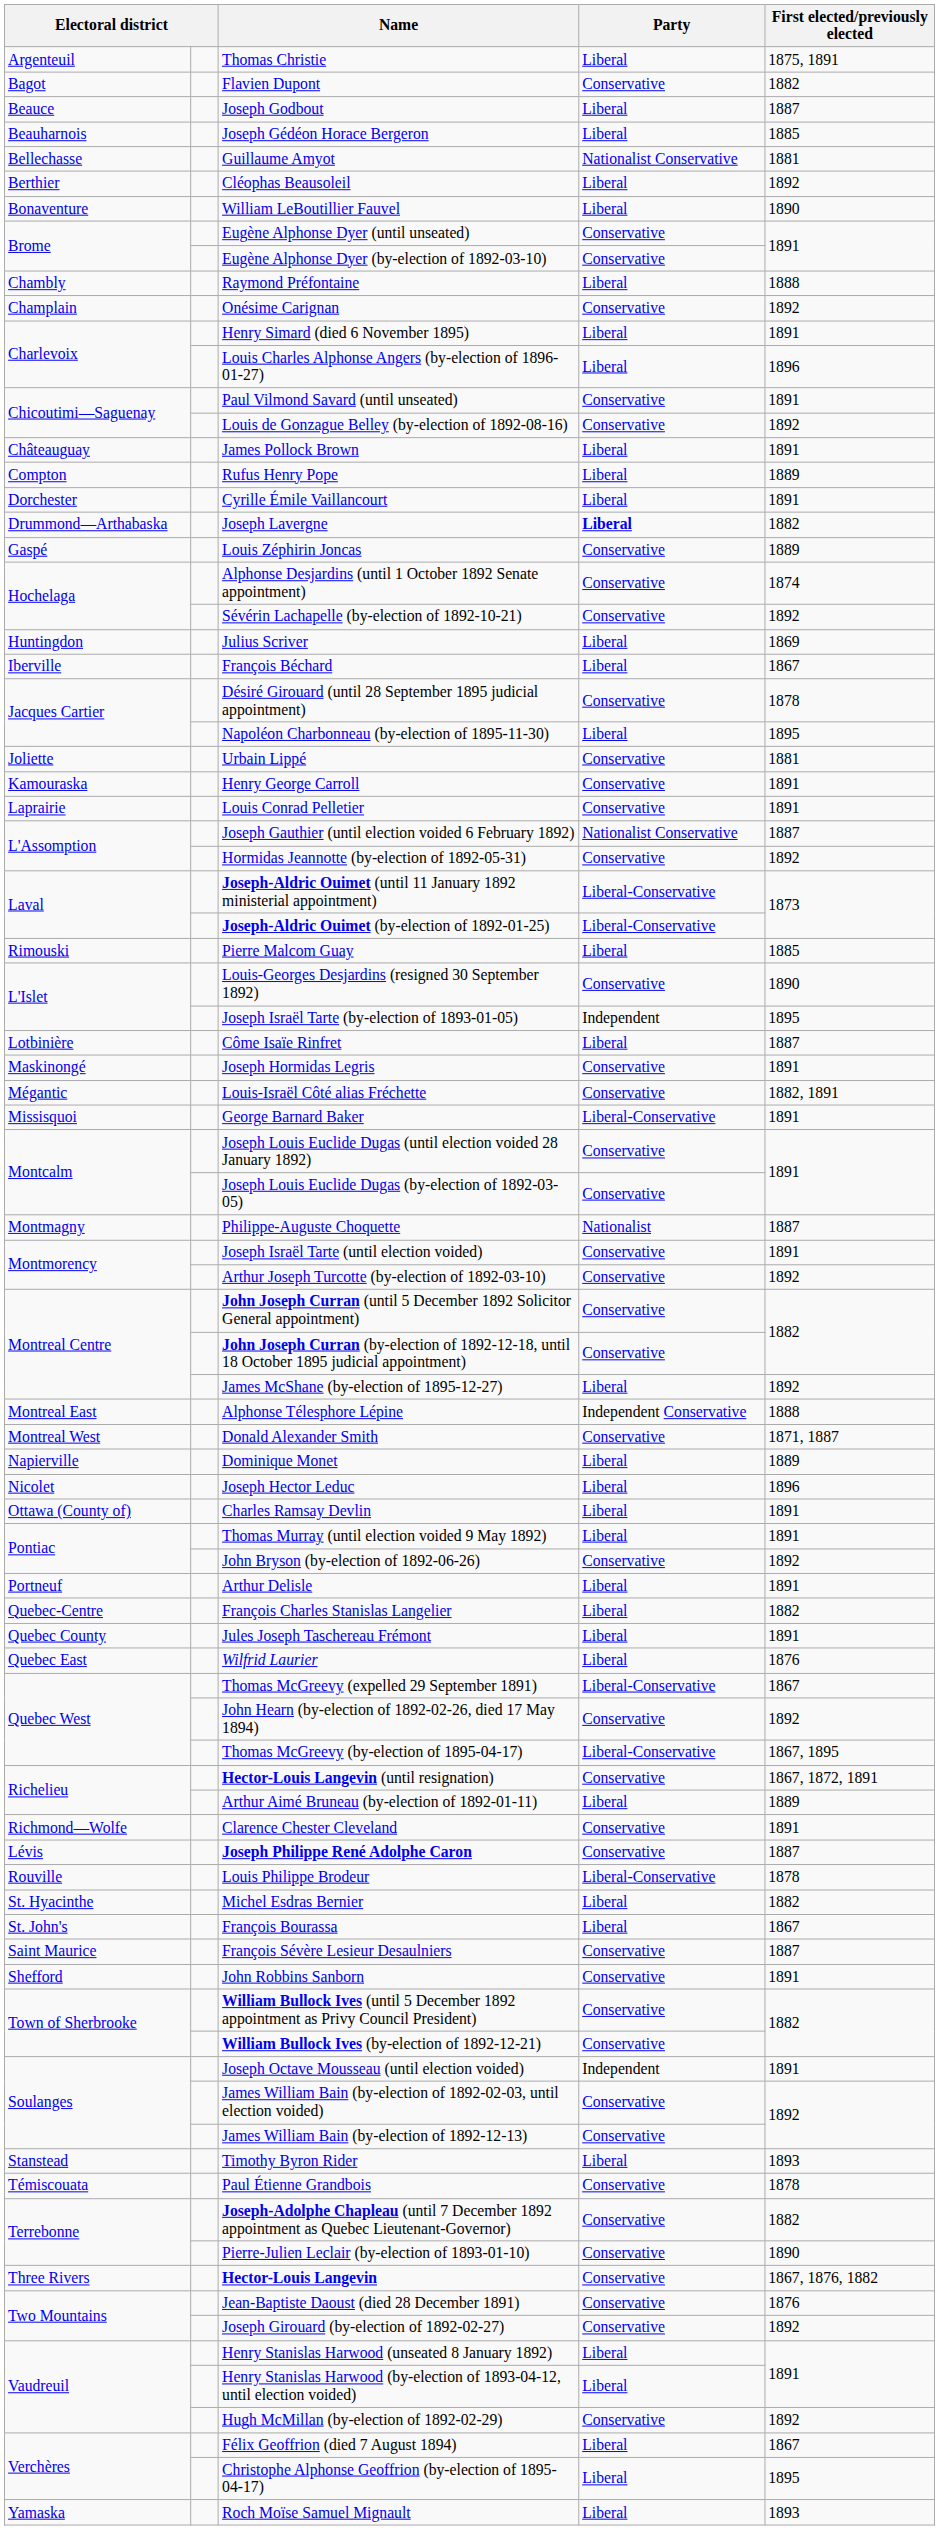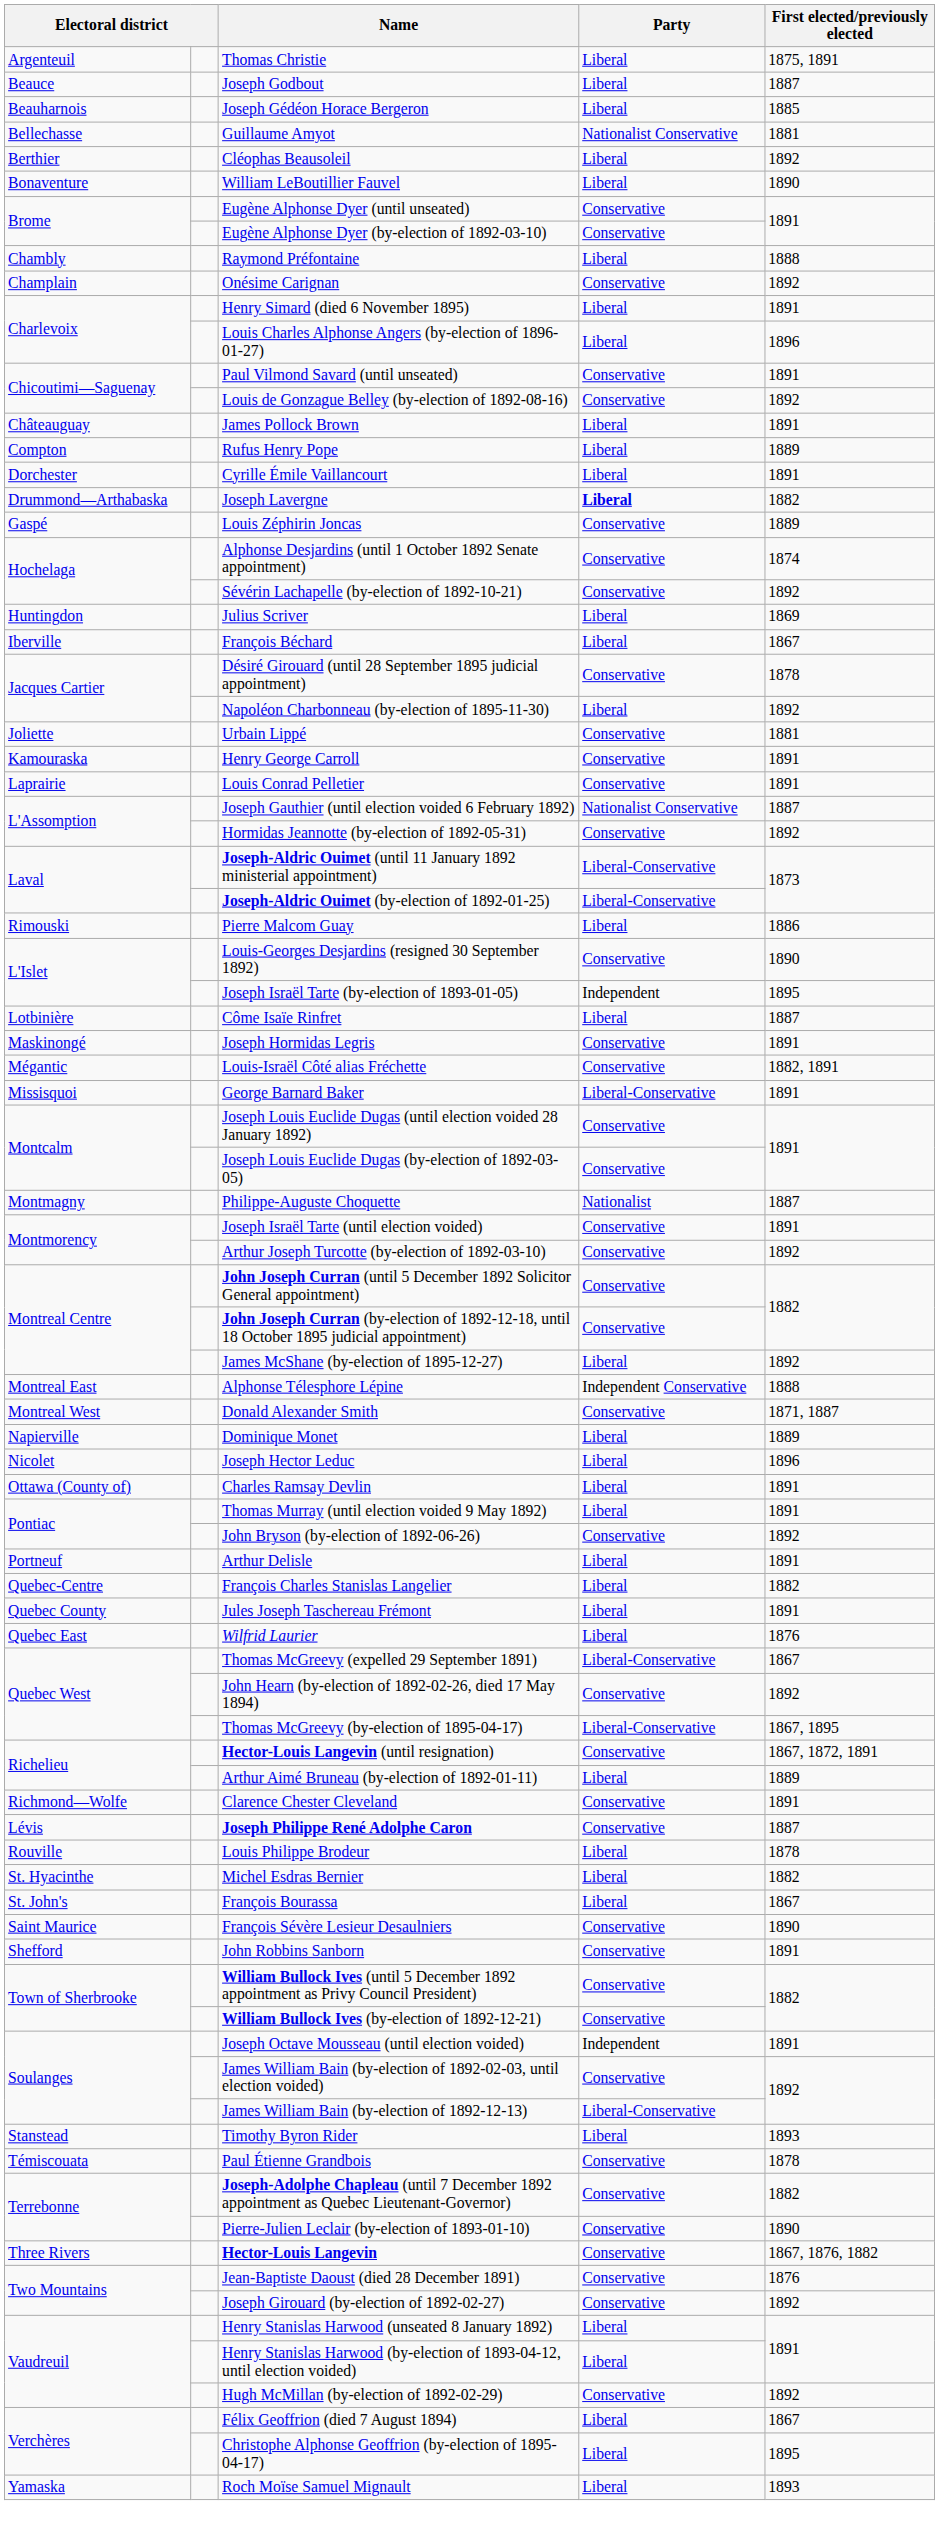- row: Bagot | Flavien Dupont | Conservative | 1882
Napoléon Charbonneau (by-election of 1895-11-30) | First elected/previously elected: 1895 -> 1892
Pierre Malcom Guay | First elected/previously elected: 1885 -> 1886
Louis Philippe Brodeur | Party: Liberal-Conservative -> Liberal
François Sévère Lesieur Desaulniers | First elected/previously elected: 1887 -> 1890
James William Bain (by-election of 1892-12-13) | Party: Conservative -> Liberal-Conservative
